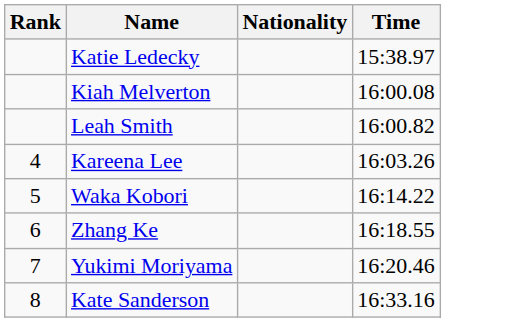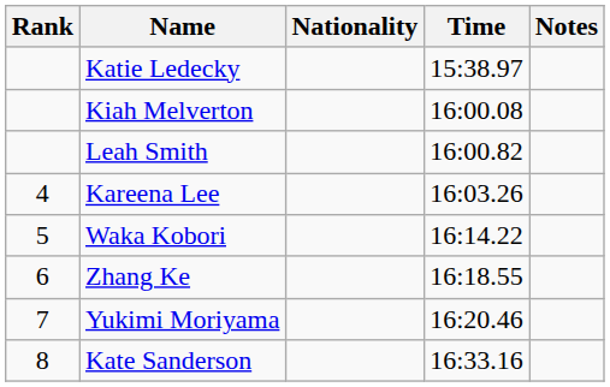+ column: Notes
